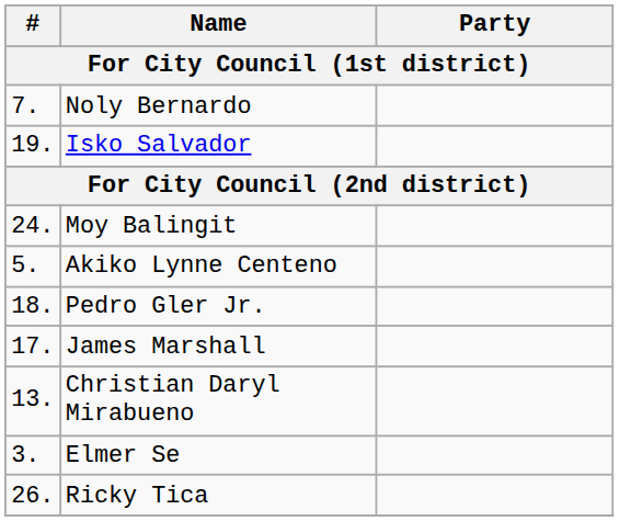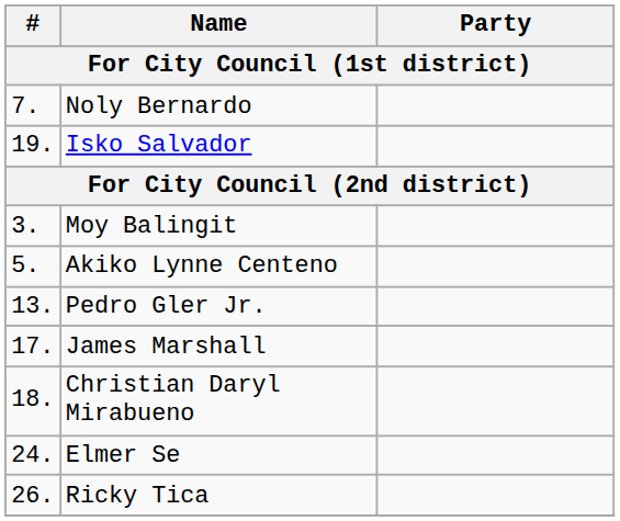Moy Balingit | #: 24. -> 3.
Pedro Gler Jr. | #: 18. -> 13.
Christian Daryl Mirabueno | #: 13. -> 18.
Elmer Se | #: 3. -> 24.
